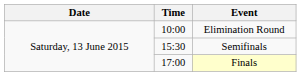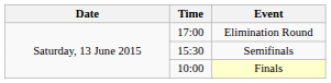Elimination Round | Time: 10:00 -> 17:00
Finals | Time: 17:00 -> 10:00
